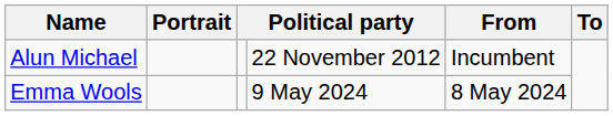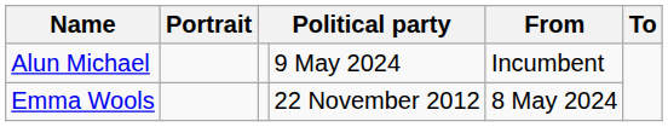Alun Michael | column 4: 22 November 2012 -> 9 May 2024
Emma Wools | column 4: 9 May 2024 -> 22 November 2012
